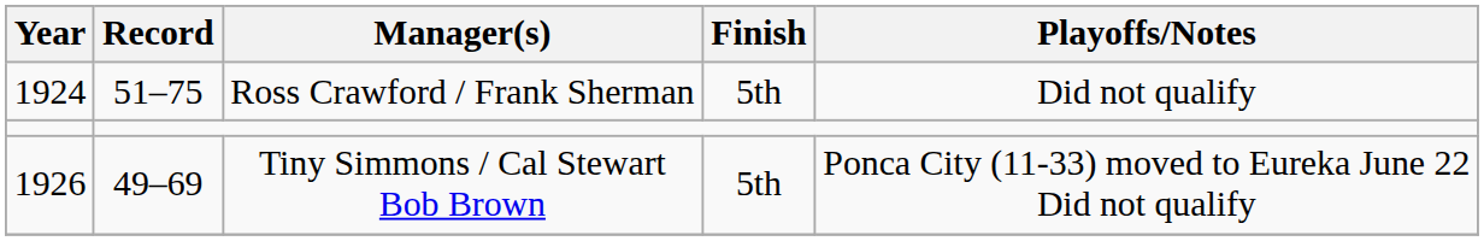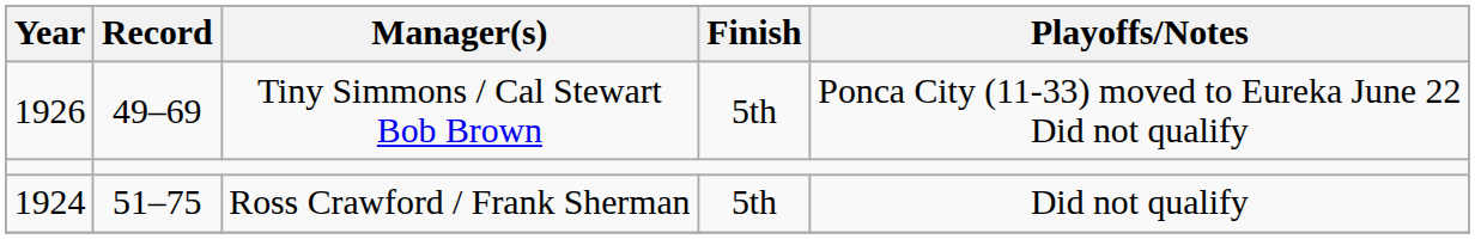rows swapped: Ross Crawford / Frank Sherman <-> Tiny Simmons / Cal Stewart Bob Brown
